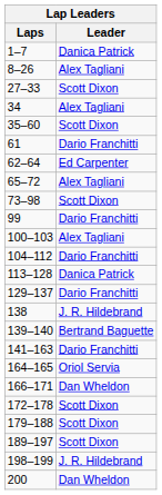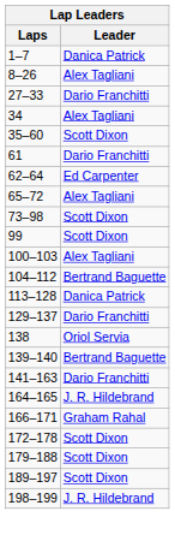27–33 | Leader: Scott Dixon -> Dario Franchitti
99 | Leader: Dario Franchitti -> Scott Dixon
104–112 | Leader: Dario Franchitti -> Bertrand Baguette
138 | Leader: J. R. Hildebrand -> Oriol Servia
164–165 | Leader: Oriol Servia -> J. R. Hildebrand
166–171 | Leader: Dan Wheldon -> Graham Rahal
- row: 200 | Dan Wheldon
